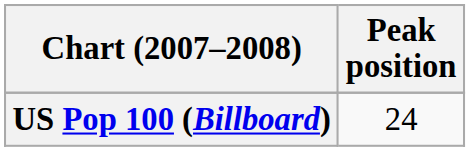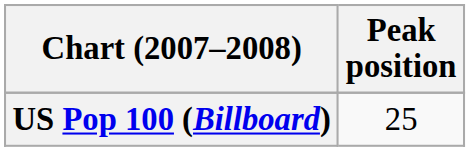US Pop 100 (Billboard) | Peak position: 24 -> 25
